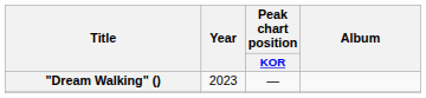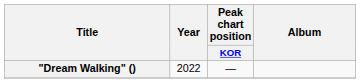"Dream Walking" () | Year: 2023 -> 2022
